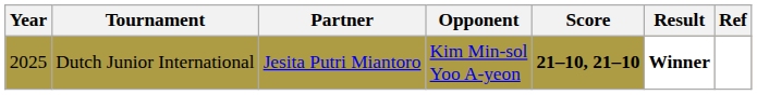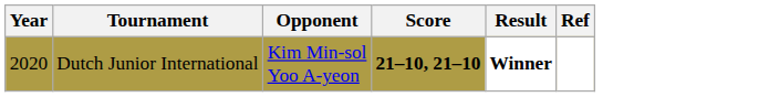- column: Partner | Jesita Putri Miantoro
Dutch Junior International | Year: 2025 -> 2020
